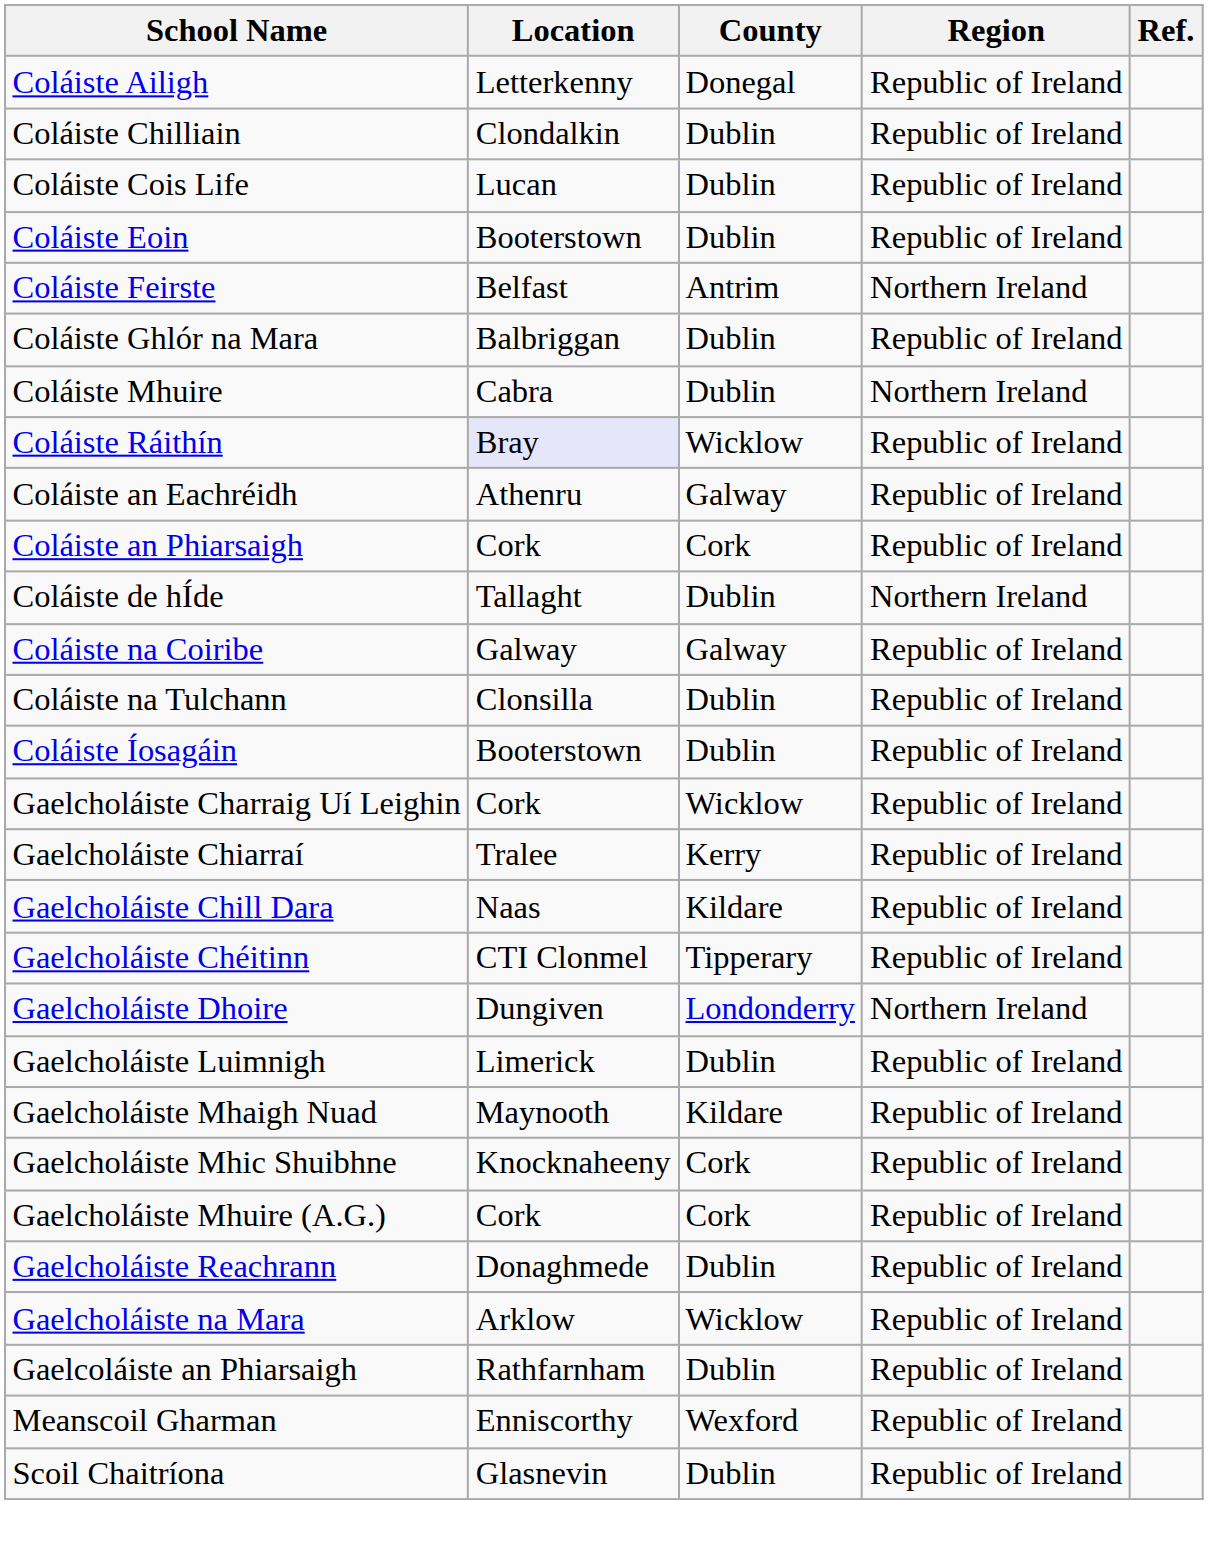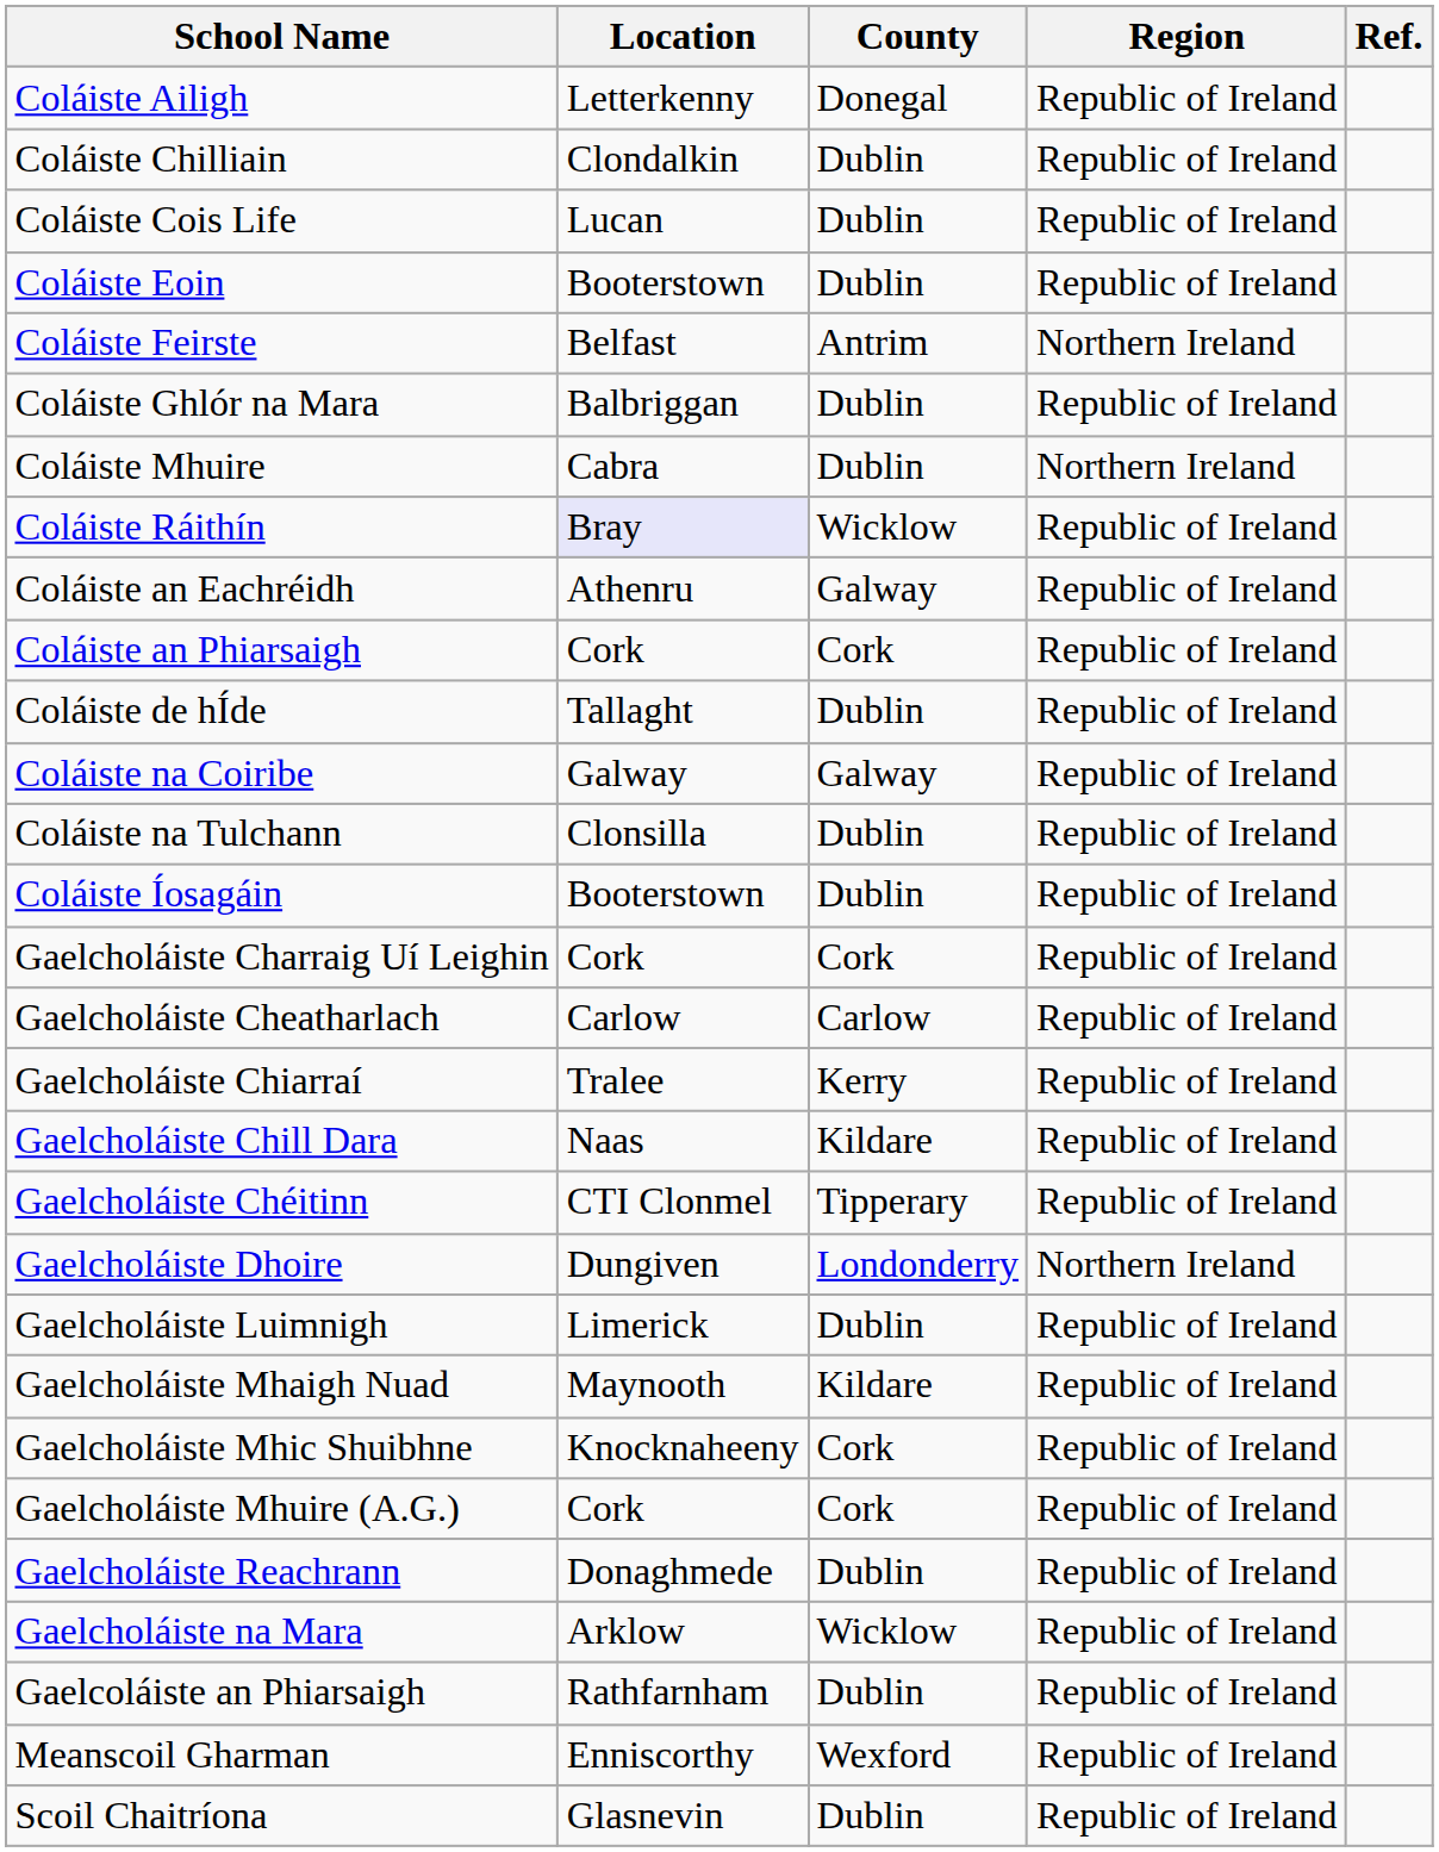Coláiste de hÍde | Region: Northern Ireland -> Republic of Ireland
Gaelcholáiste Charraig Uí Leighin | County: Wicklow -> Cork
+ row: Gaelcholáiste Cheatharlach | Carlow | Carlow | Republic of Ireland
